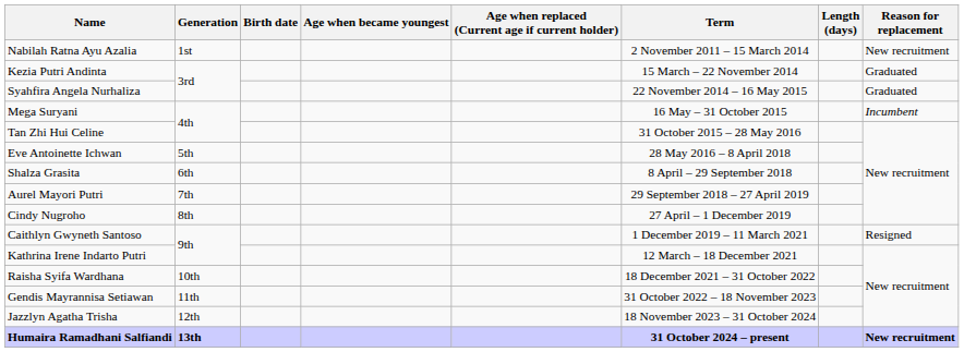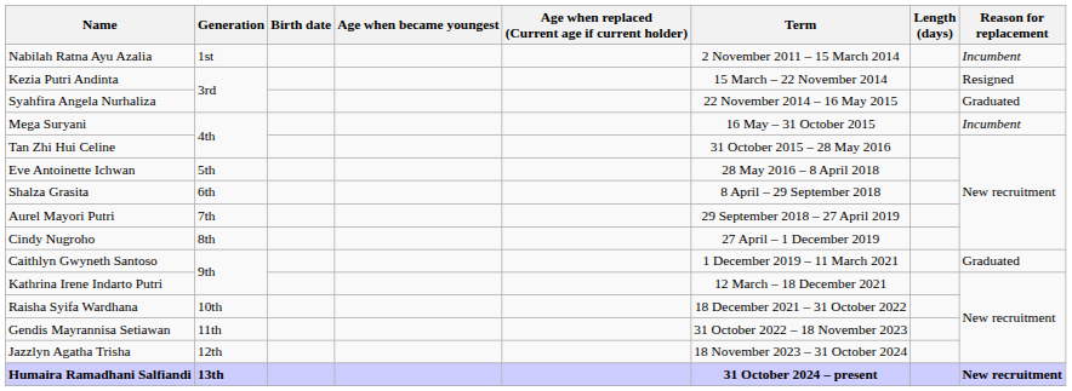Nabilah Ratna Ayu Azalia | Reason for replacement: New recruitment -> Incumbent
Kezia Putri Andinta | Reason for replacement: Graduated -> Resigned
Caithlyn Gwyneth Santoso | Reason for replacement: Resigned -> Graduated
